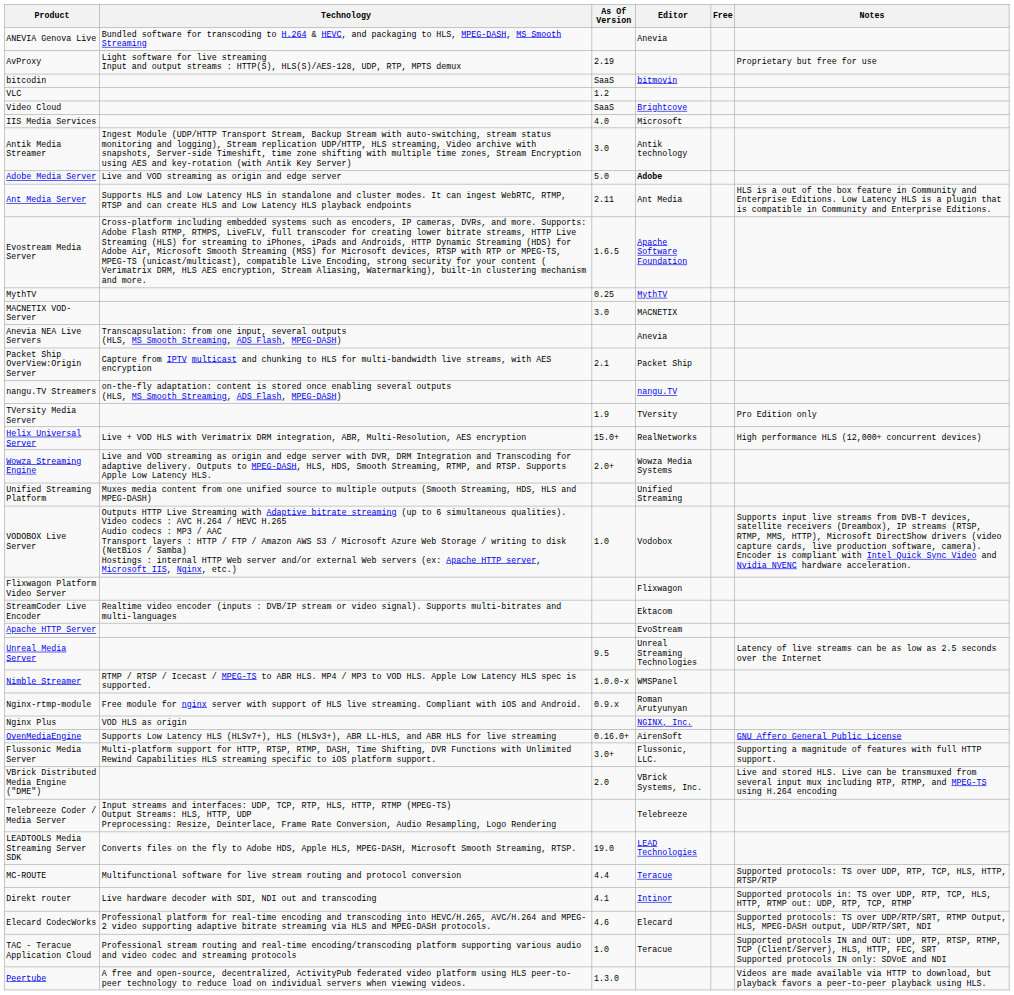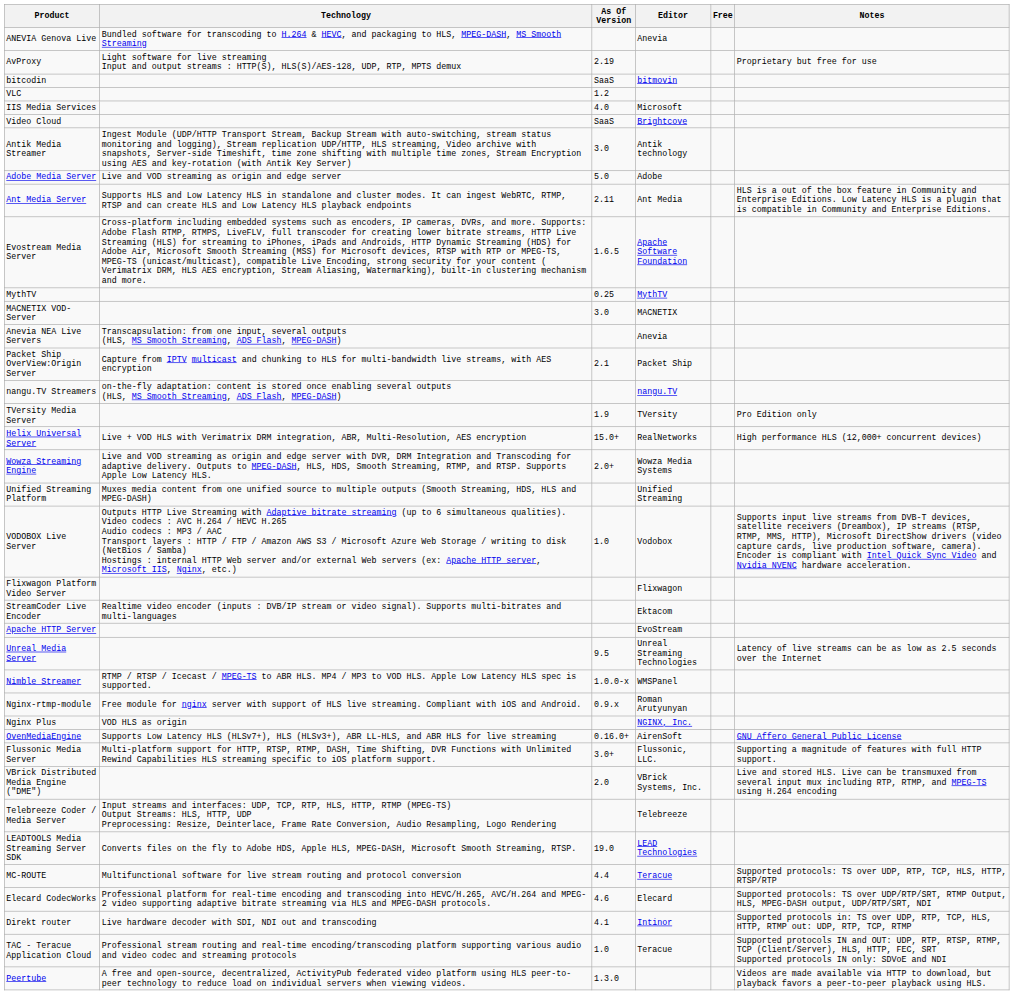rows swapped: Video Cloud <-> IIS Media Services
Adobe Media Server | Editor: bold -> normal
rows swapped: Direkt router <-> Elecard CodecWorks
